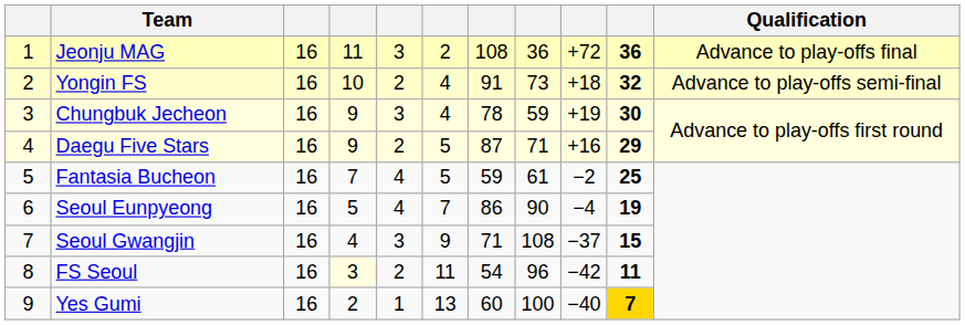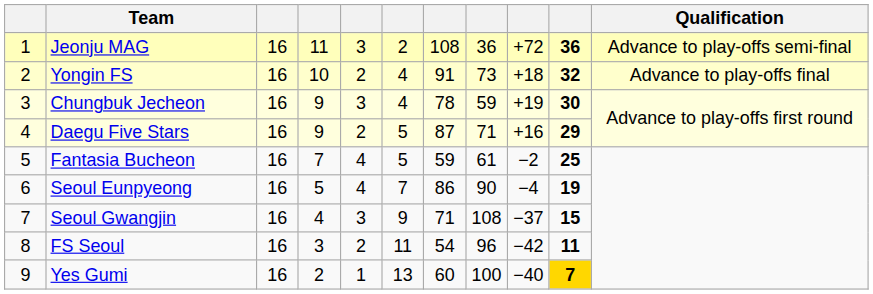Jeonju MAG | Qualification: Advance to play-offs final -> Advance to play-offs semi-final
Yongin FS | Qualification: Advance to play-offs semi-final -> Advance to play-offs final
FS Seoul | column 4: lightyellow background -> no background
